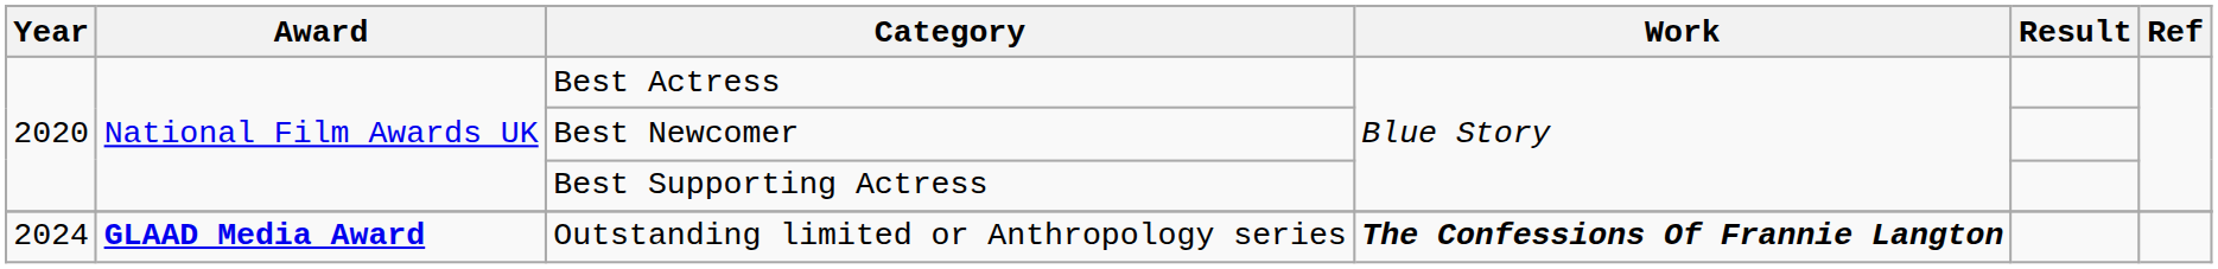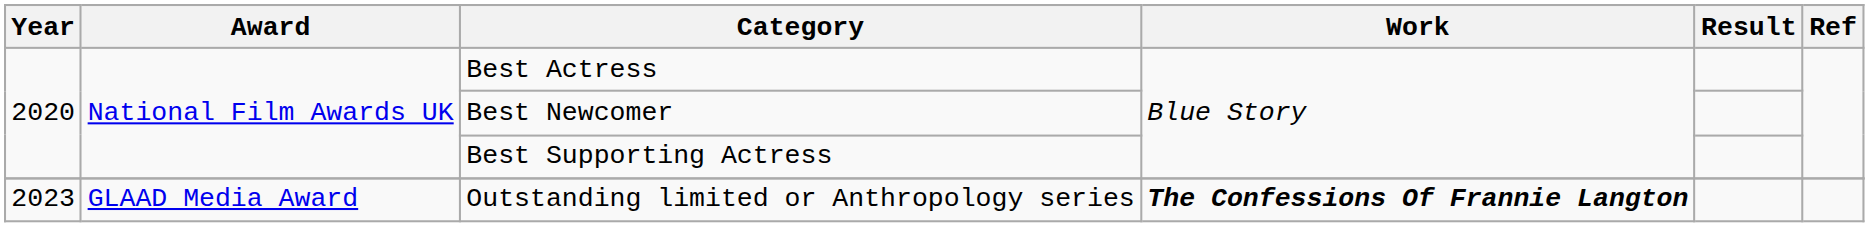Outstanding limited or Anthropology series | Year: 2024 -> 2023
Outstanding limited or Anthropology series | Award: bold -> normal
